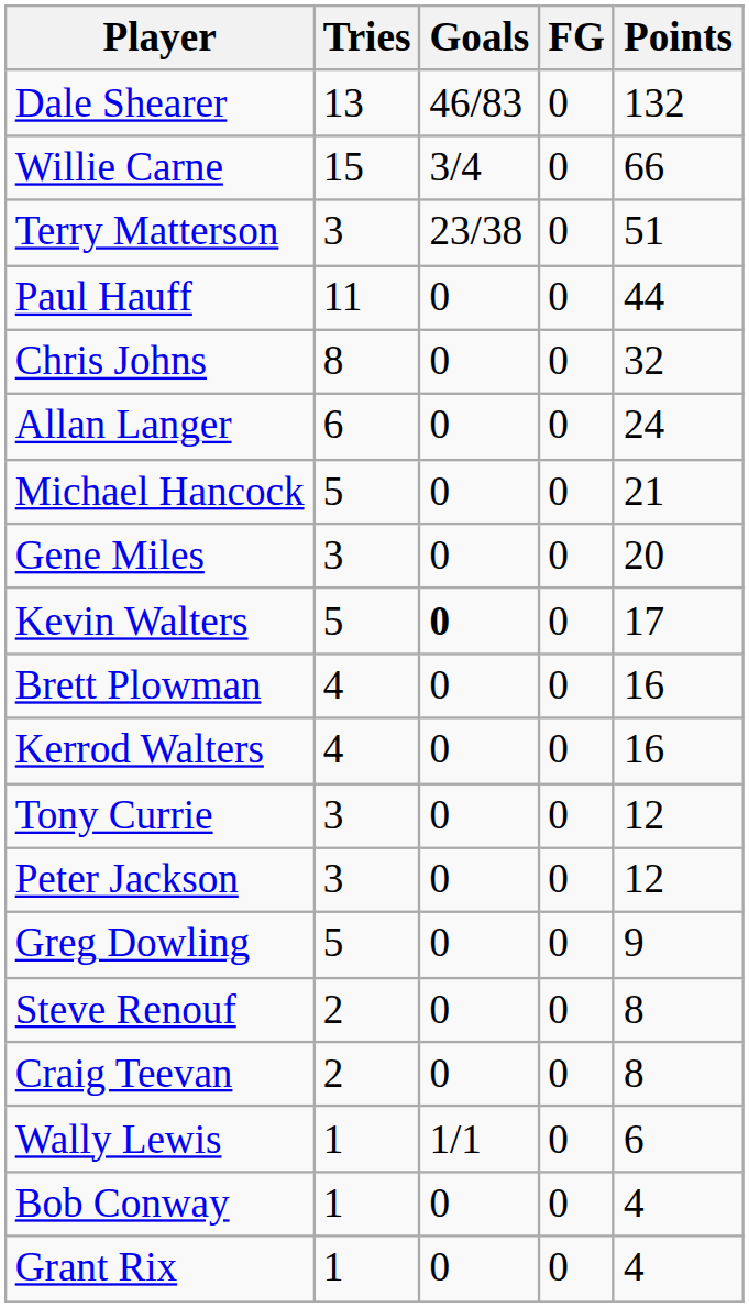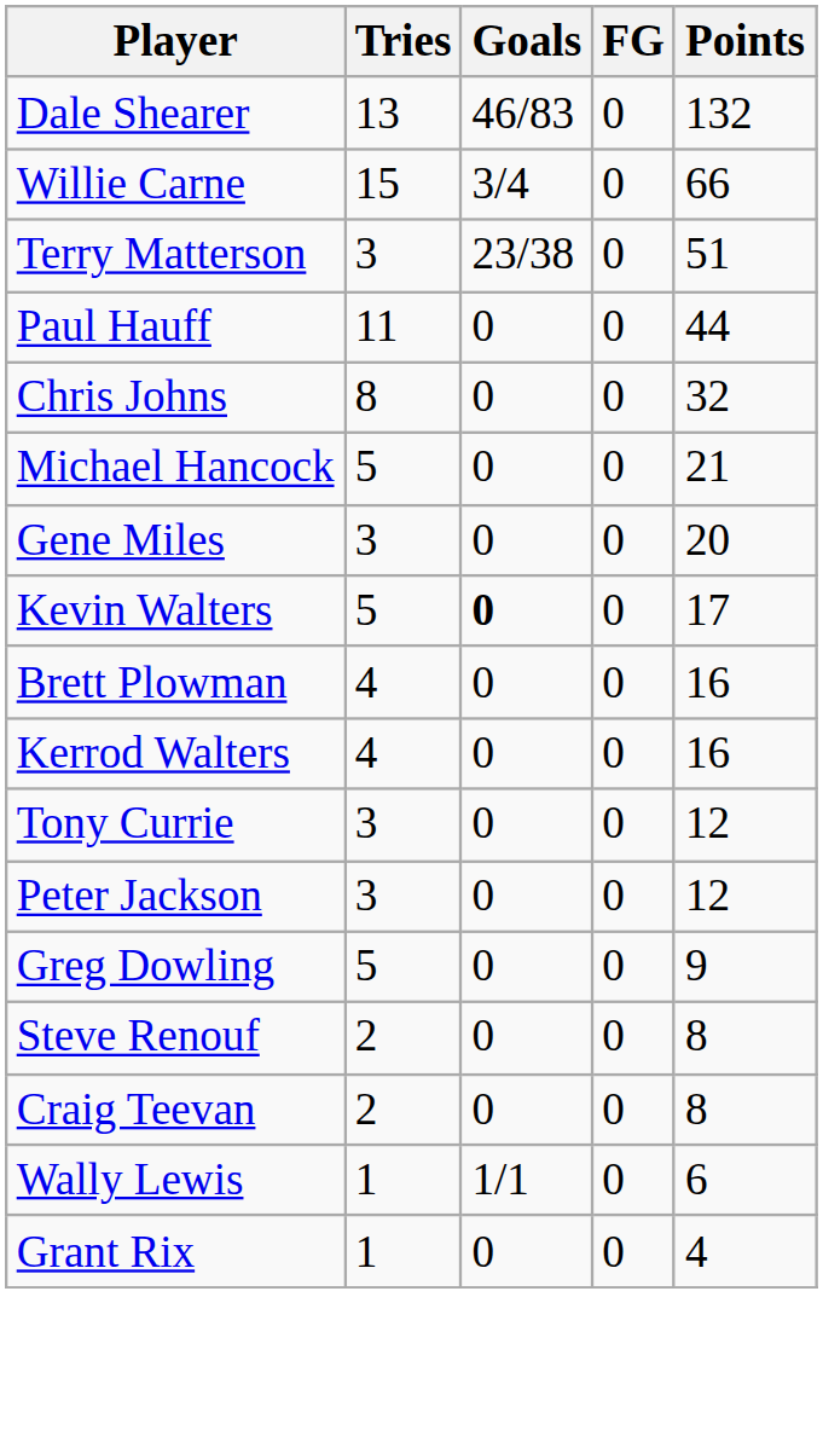- row: Allan Langer | 6 | 0 | 0 | 24
- row: Bob Conway | 1 | 0 | 0 | 4
